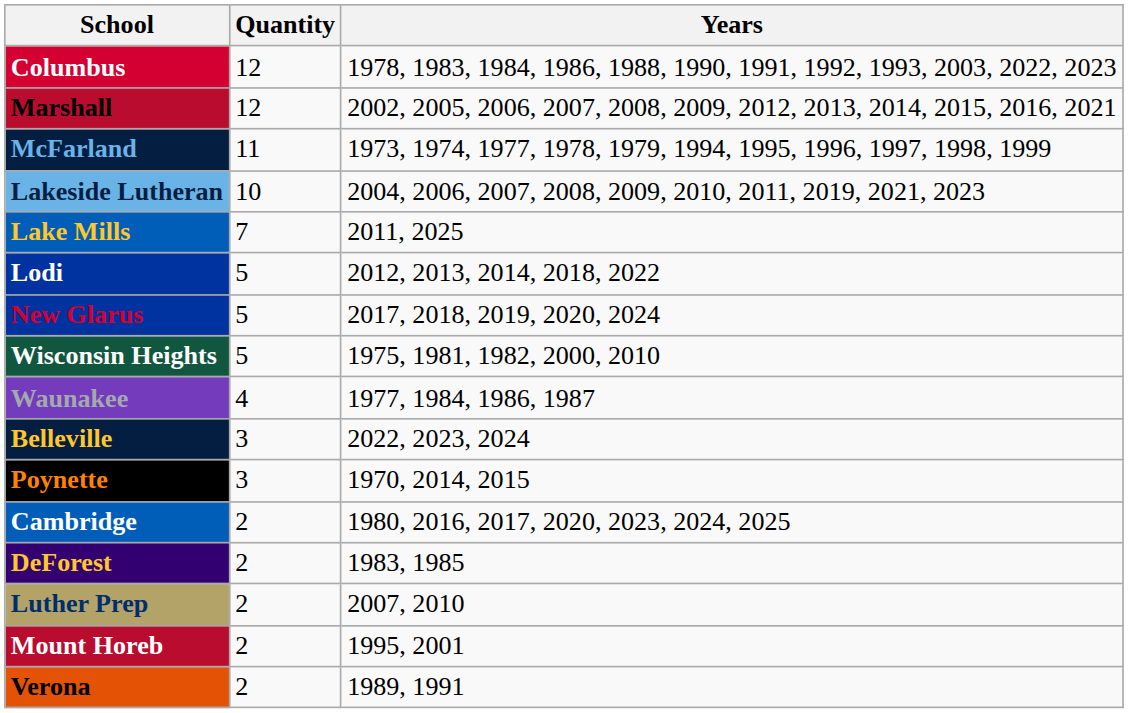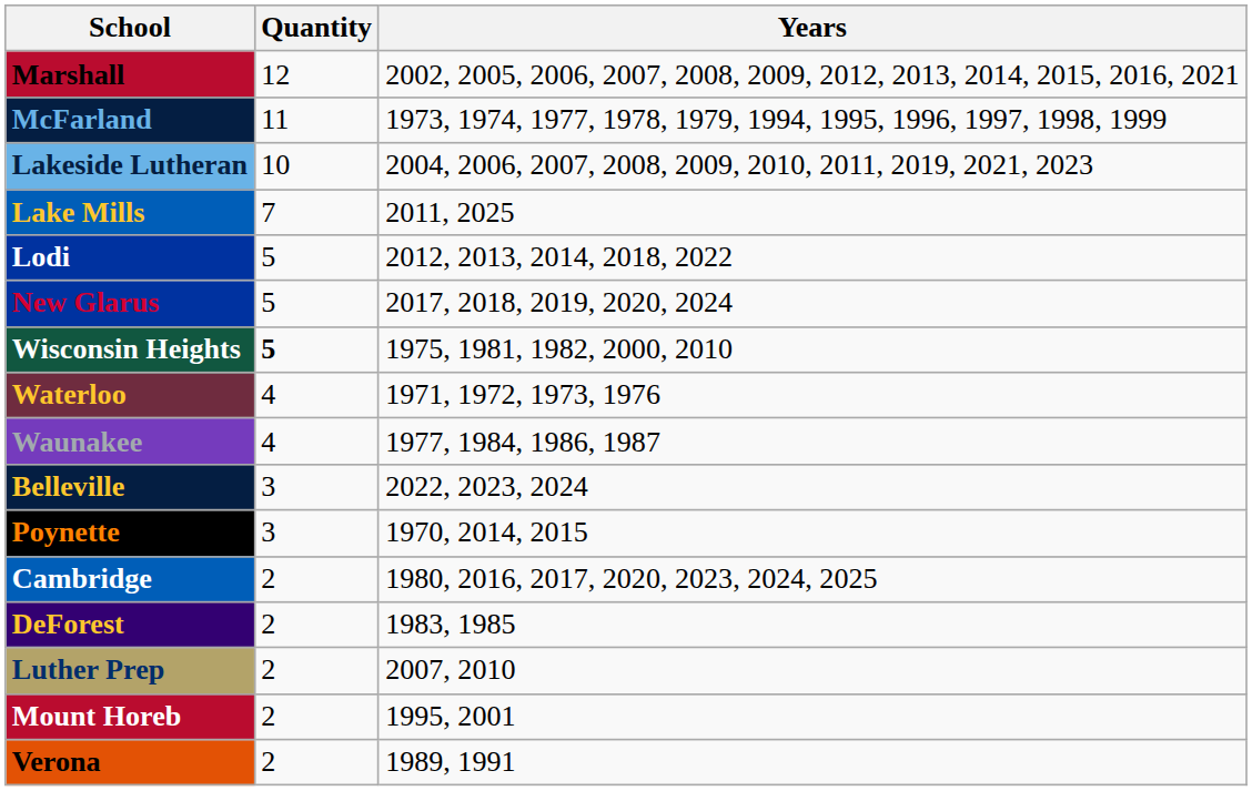- row: Columbus | 12 | 1978, 1983, 1984, 1986, 1988, 1990, 1991, 1992, 1993, 2003, 2022, 2023
Wisconsin Heights | Quantity: normal -> bold
+ row: Waterloo | 4 | 1971, 1972, 1973, 1976
